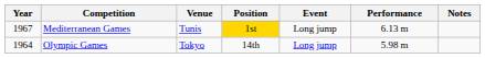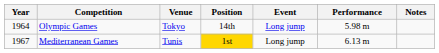rows swapped: Olympic Games <-> Mediterranean Games
